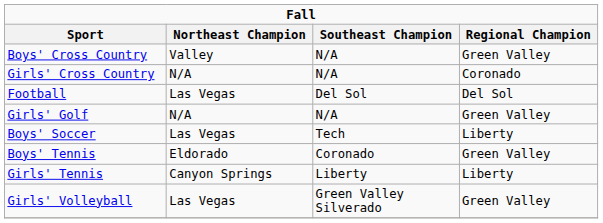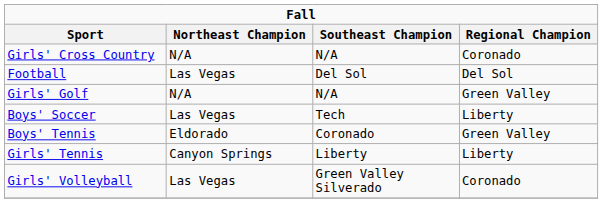- row: Boys' Cross Country | Valley | N/A | Green Valley
Girls' Volleyball | Regional Champion: Green Valley -> Coronado
